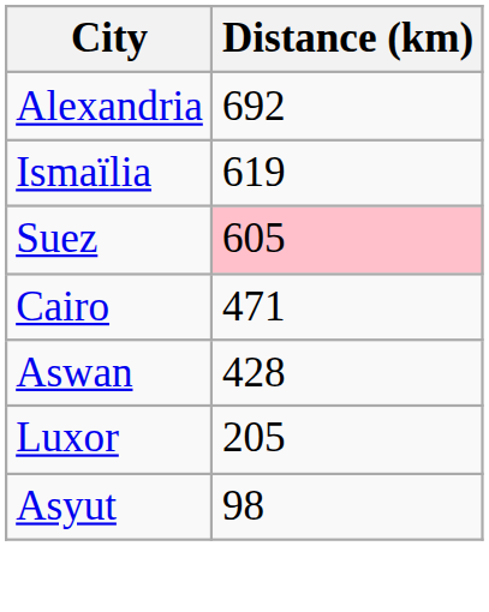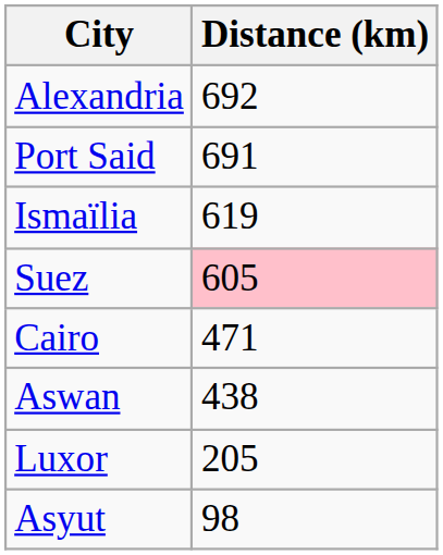+ row: Port Said | 691
Aswan | Distance (km): 428 -> 438
